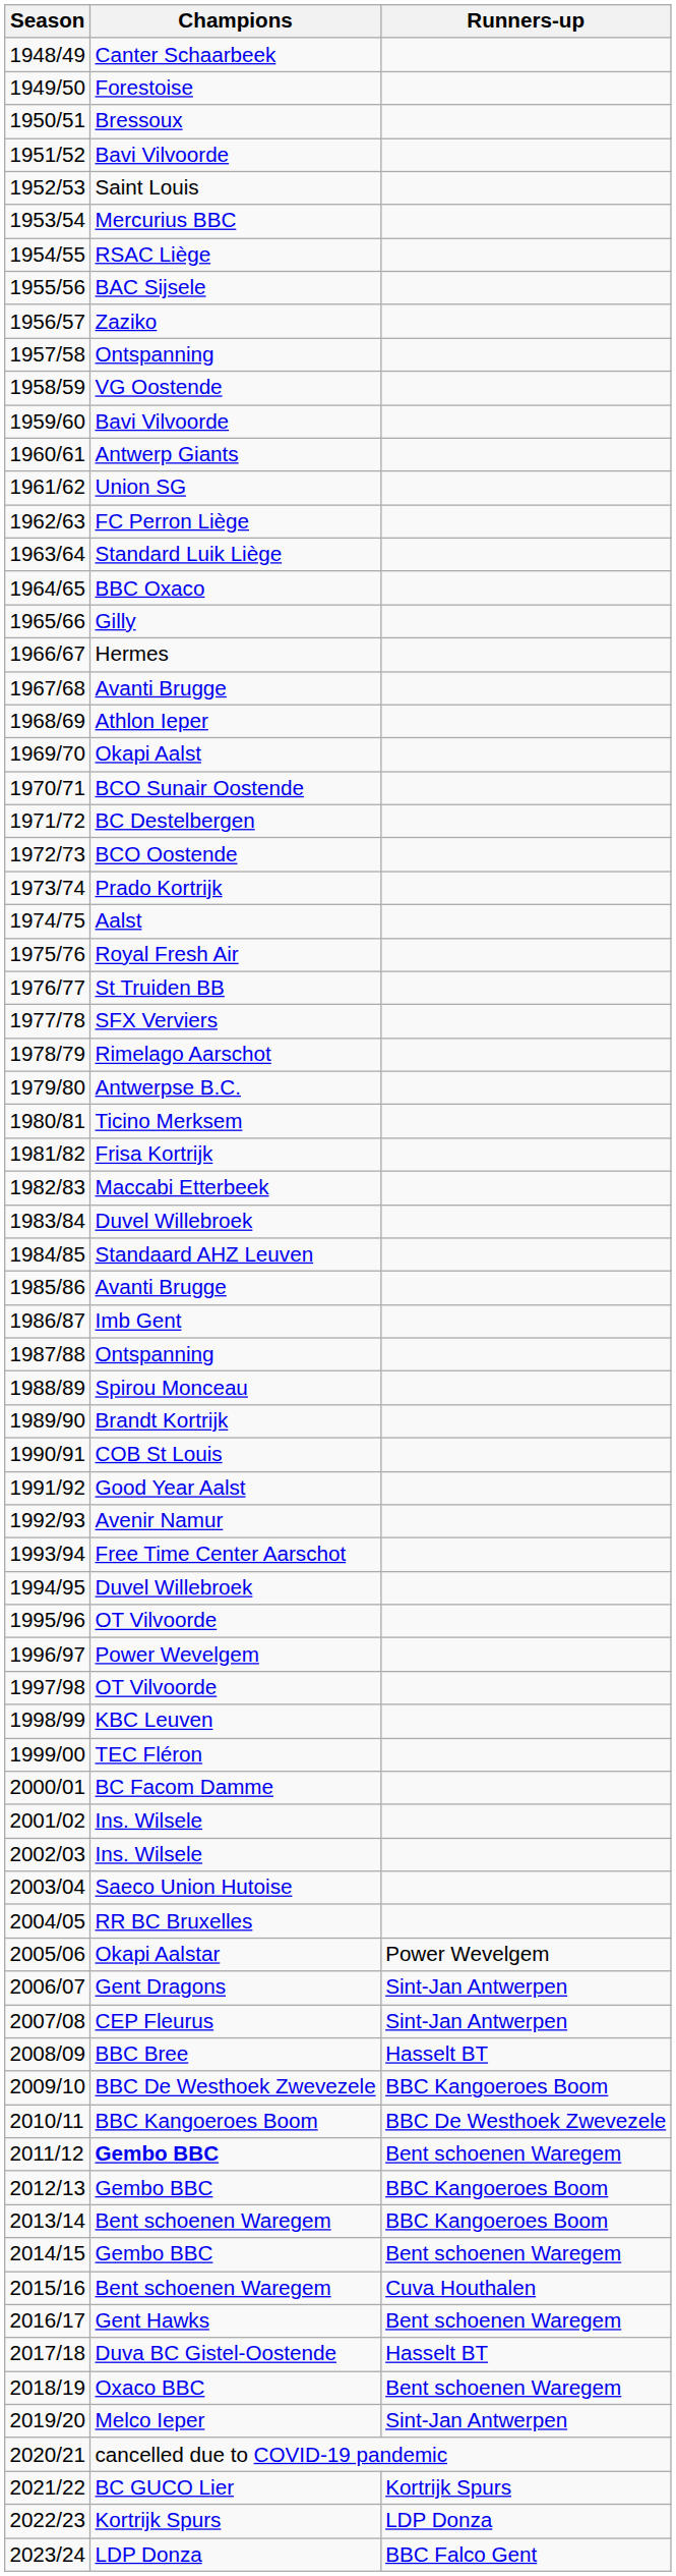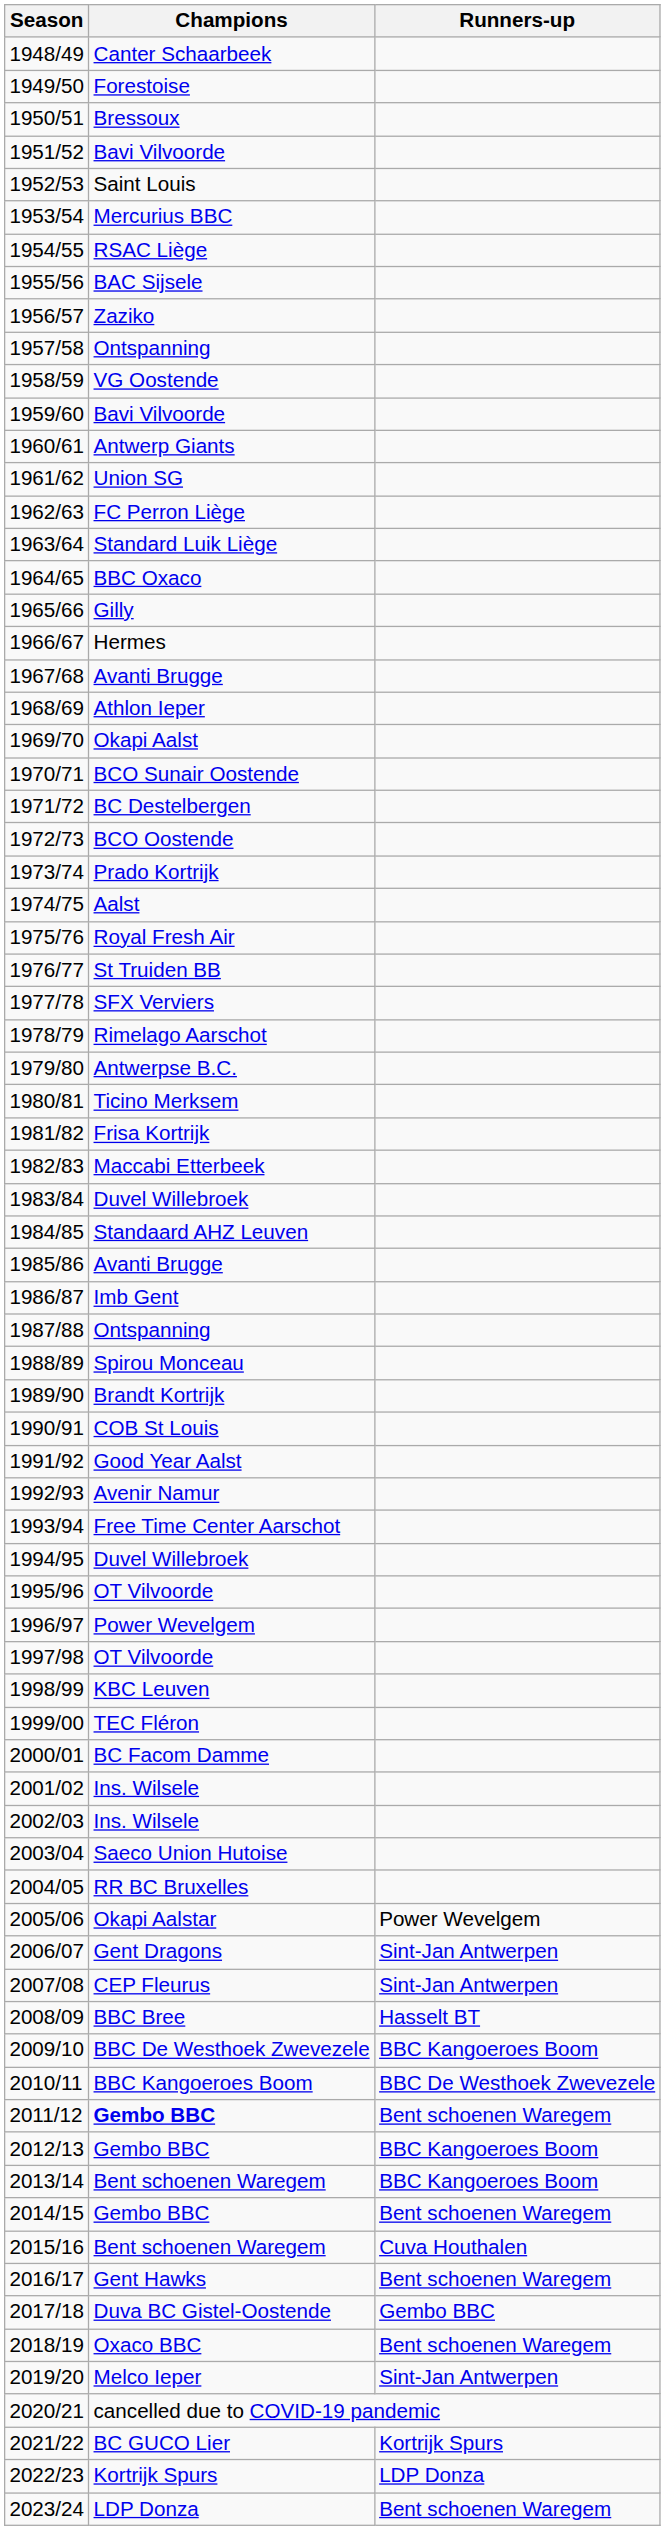2017/18 | Runners-up: Hasselt BT -> Gembo BBC
2023/24 | Runners-up: BBC Falco Gent -> Bent schoenen Waregem
